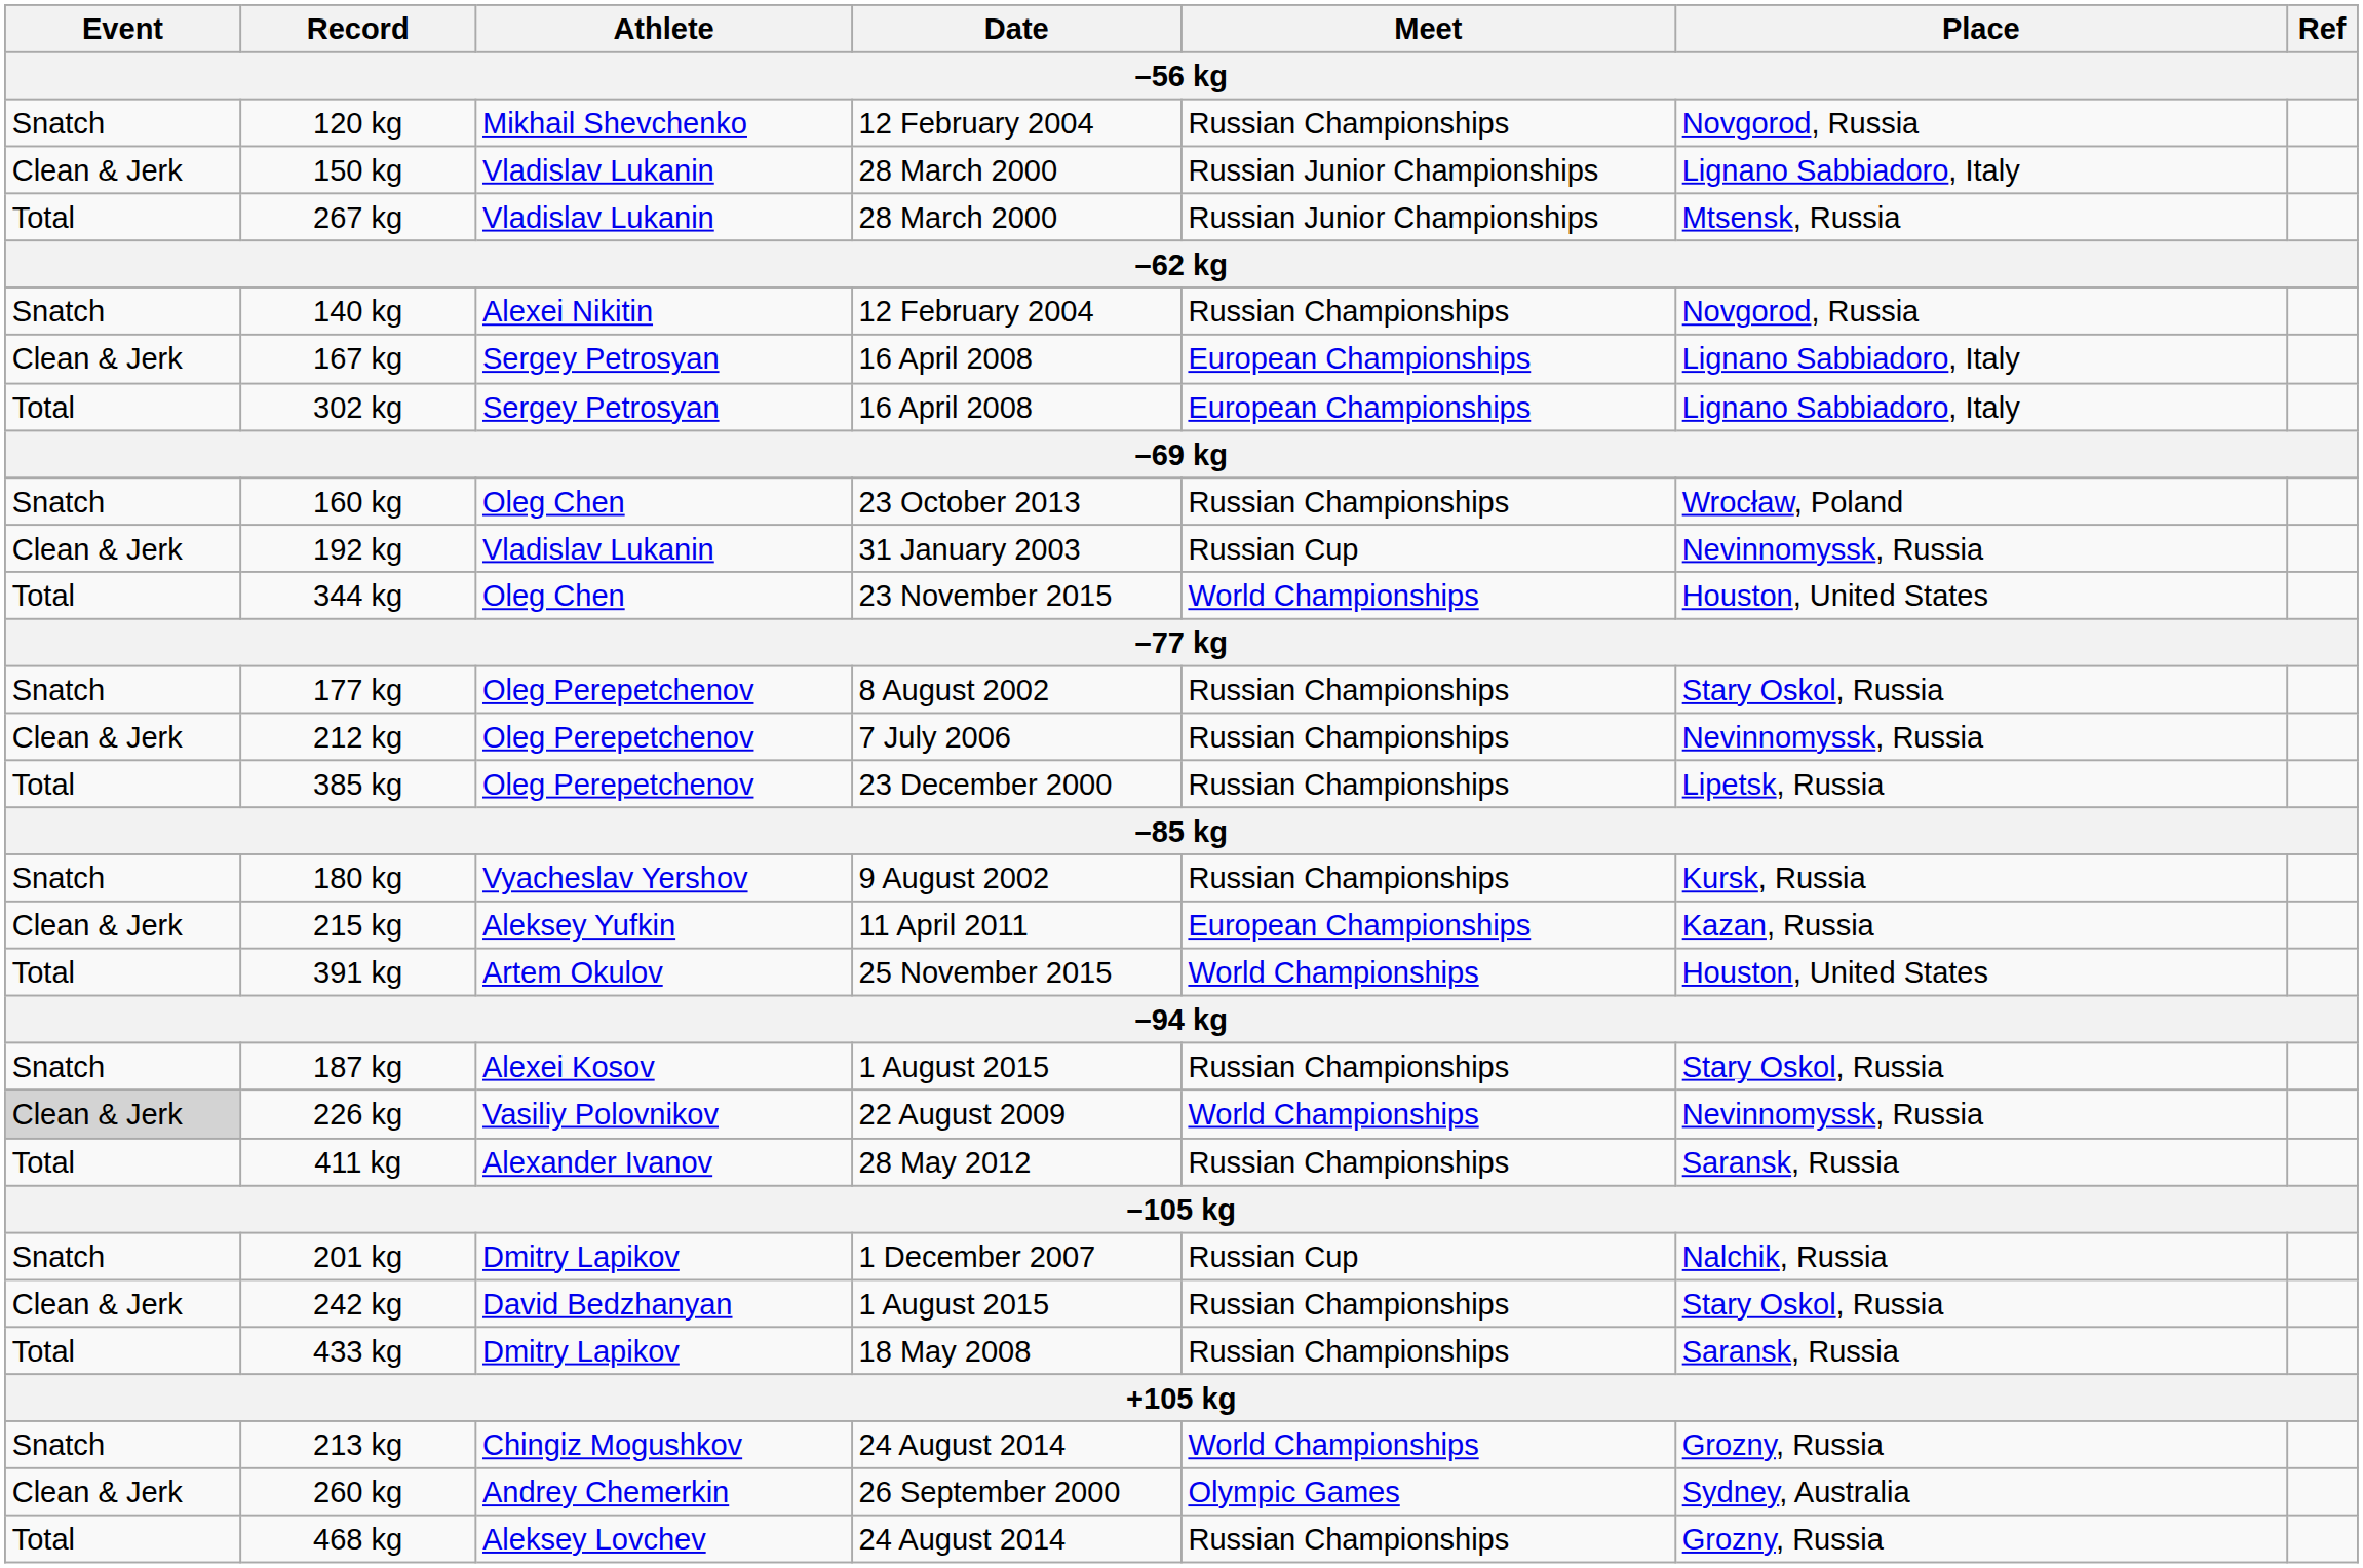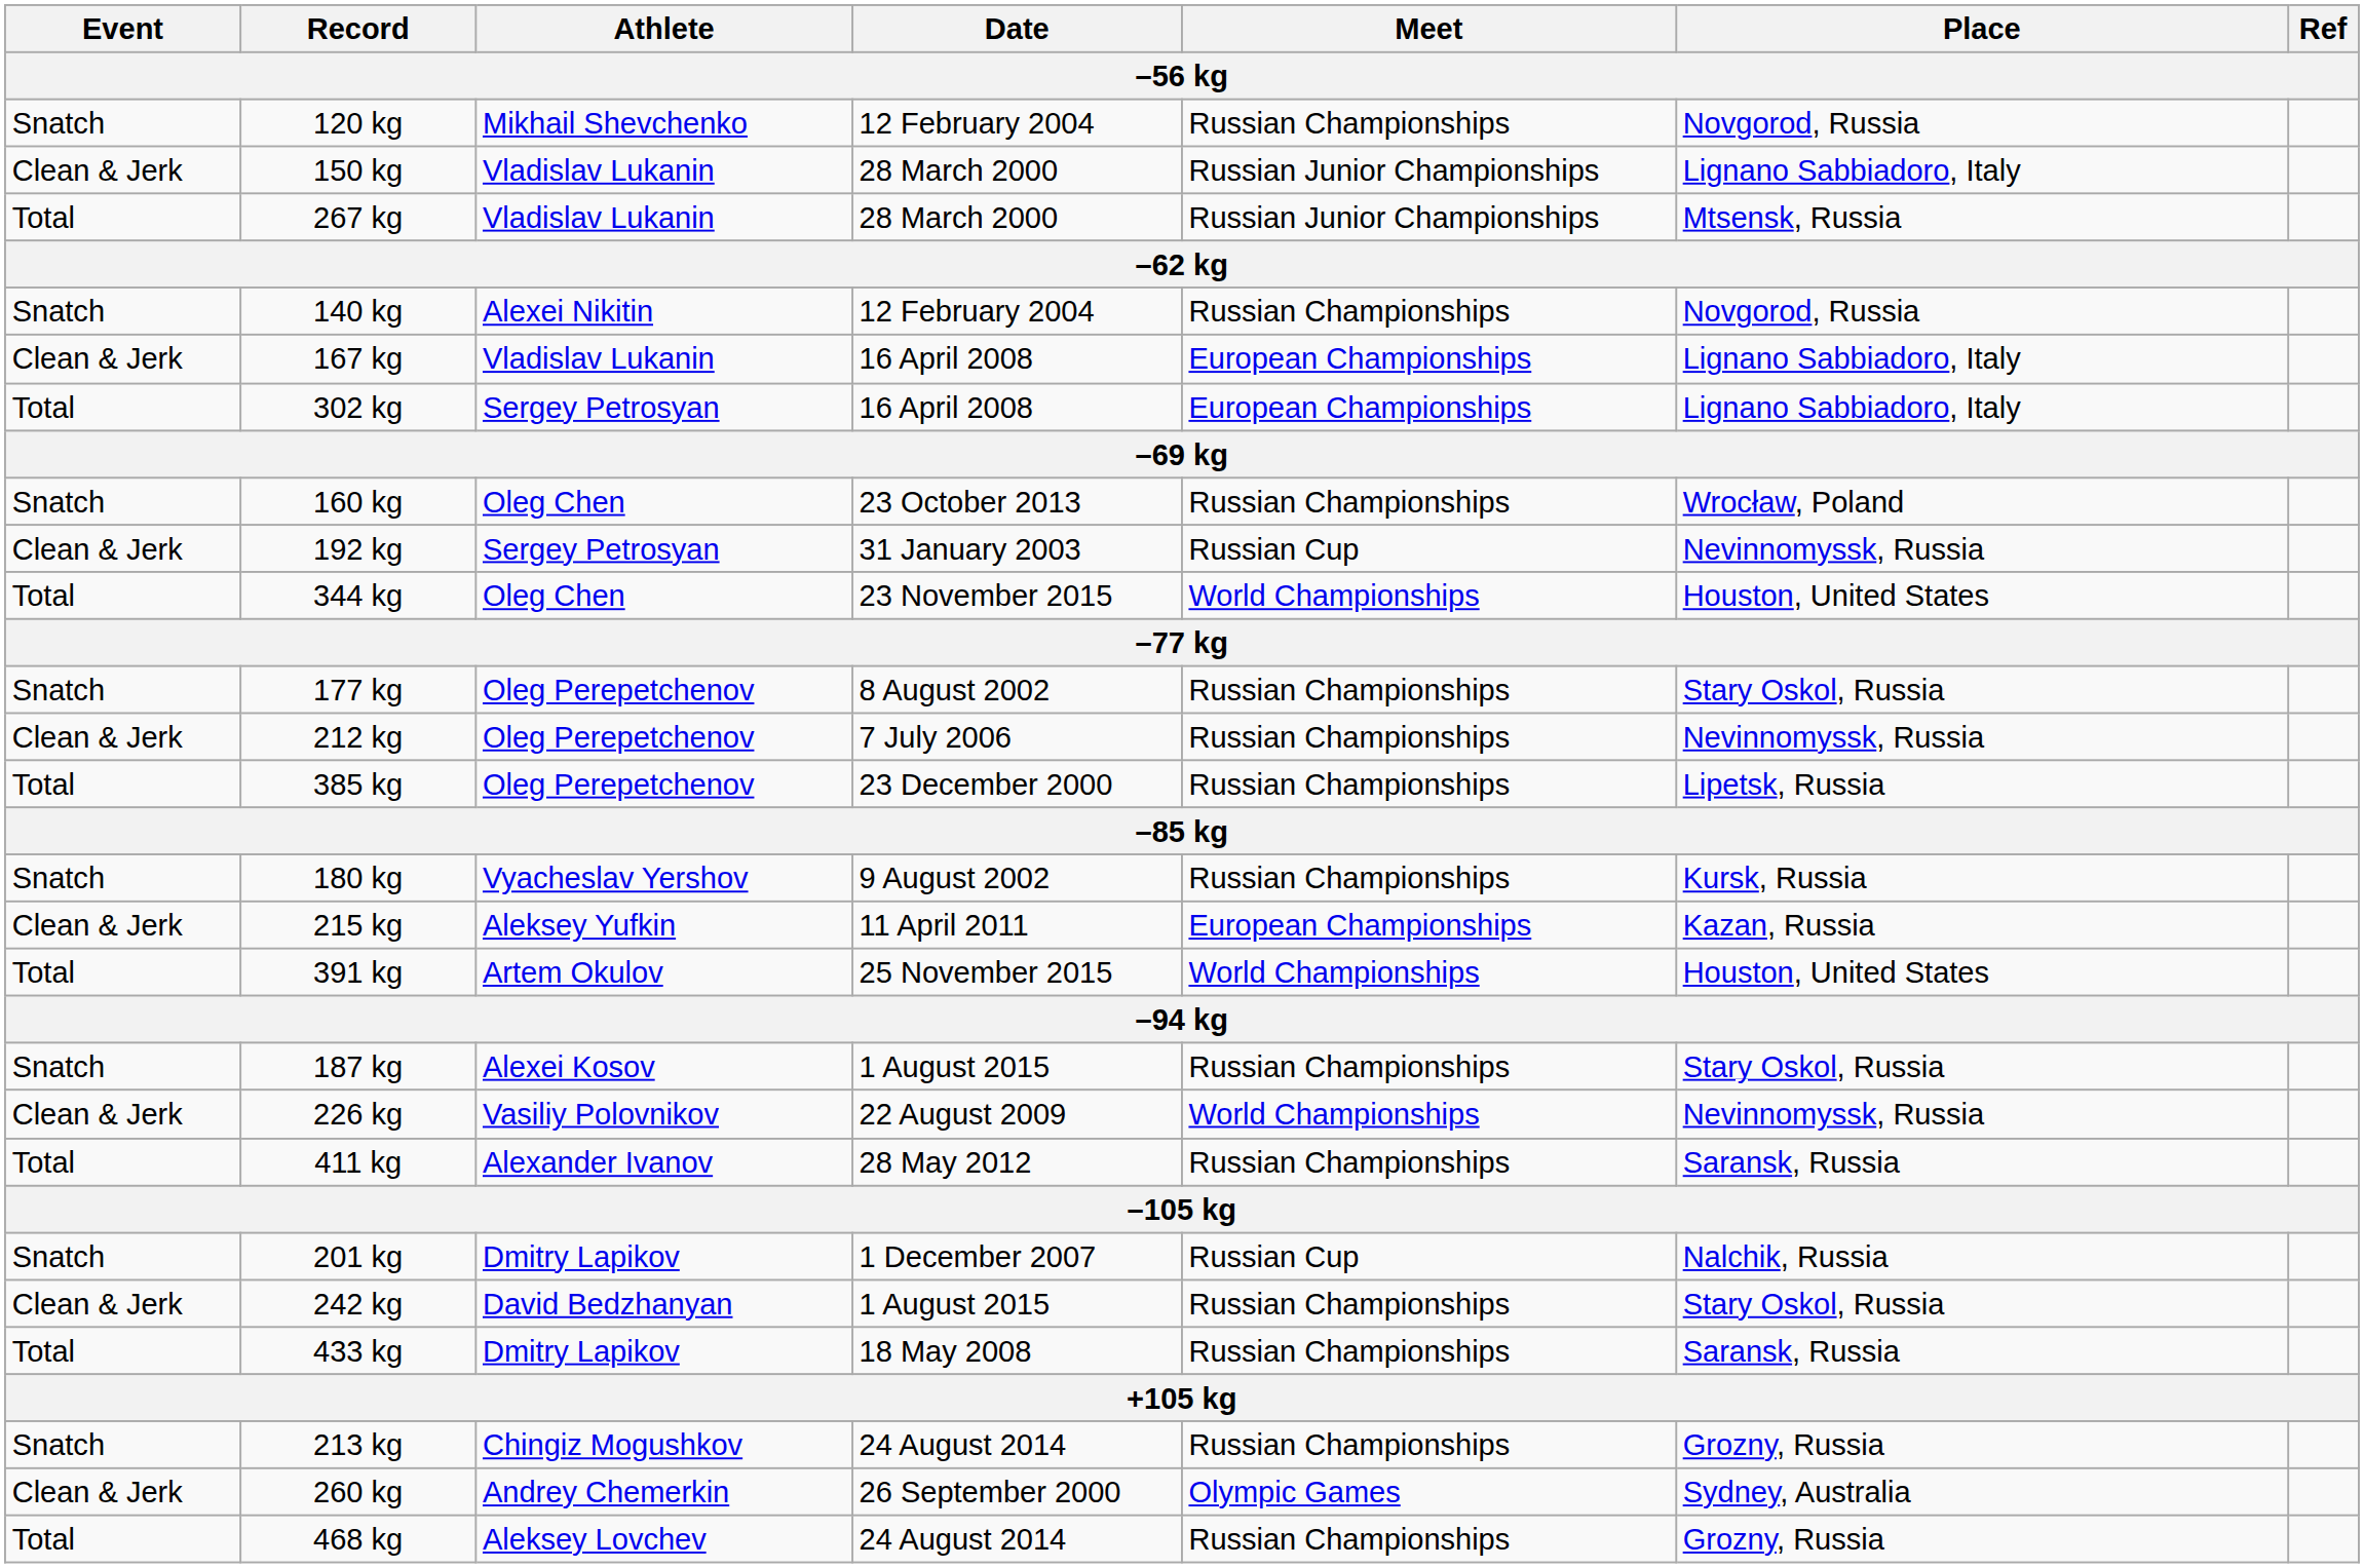167 kg | Athlete: Sergey Petrosyan -> Vladislav Lukanin
192 kg | Athlete: Vladislav Lukanin -> Sergey Petrosyan
226 kg | Event: lightgrey background -> no background
213 kg | Meet: World Championships -> Russian Championships
